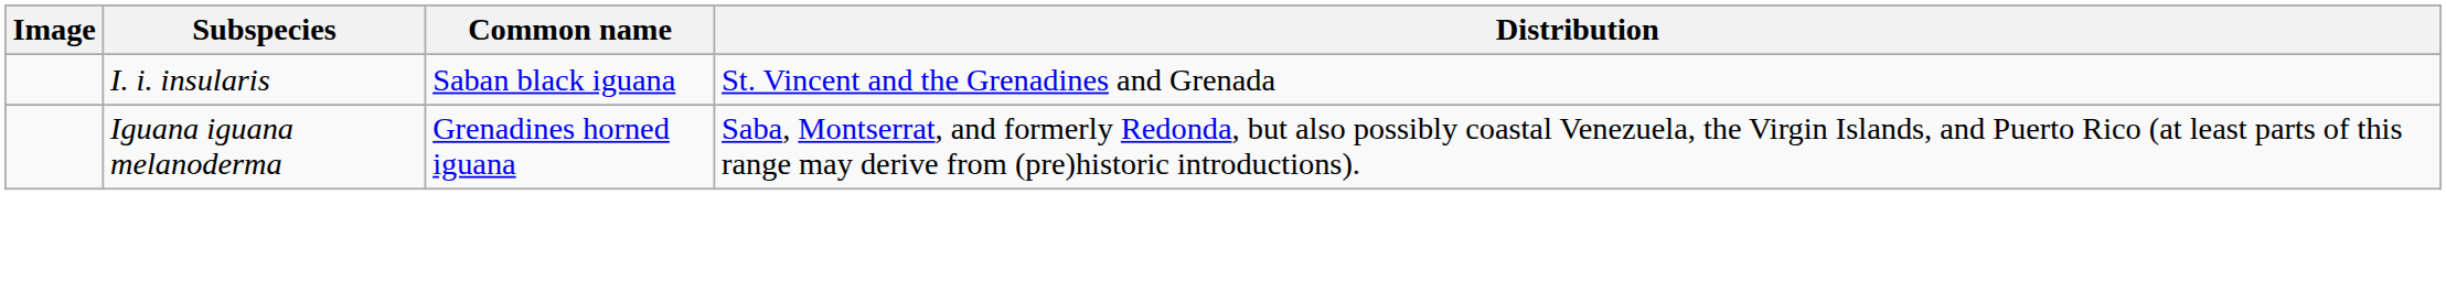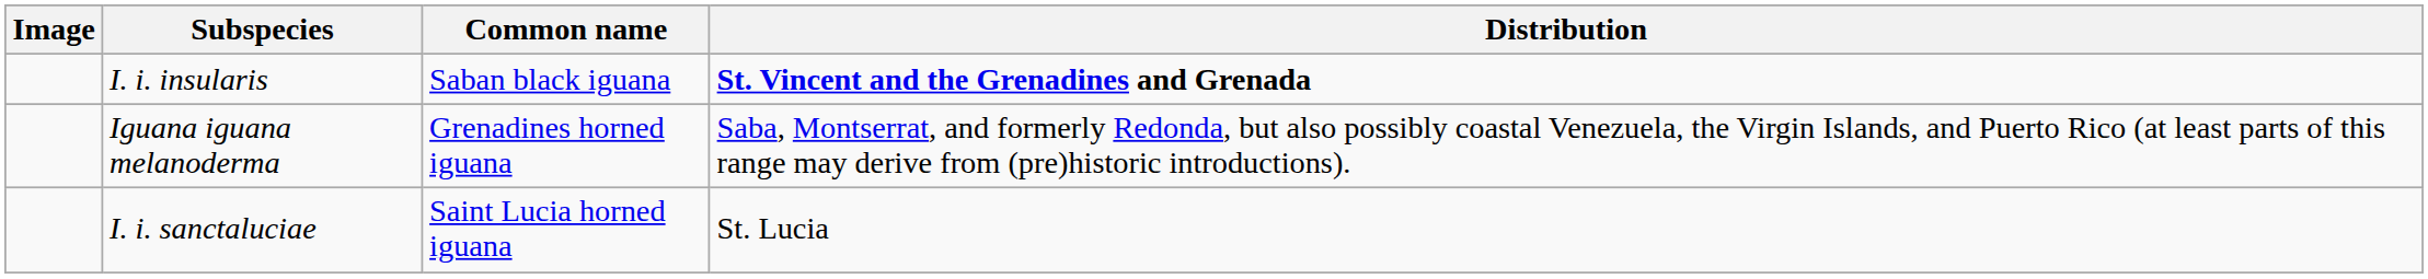I. i. insularis | Distribution: normal -> bold
+ row: I. i. sanctaluciae | Saint Lucia horned iguana | St. Lucia
